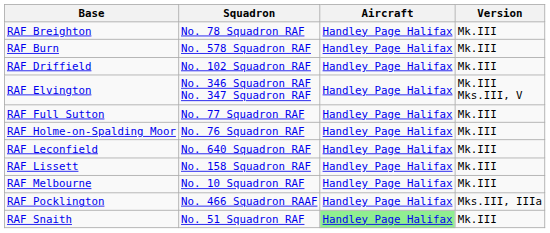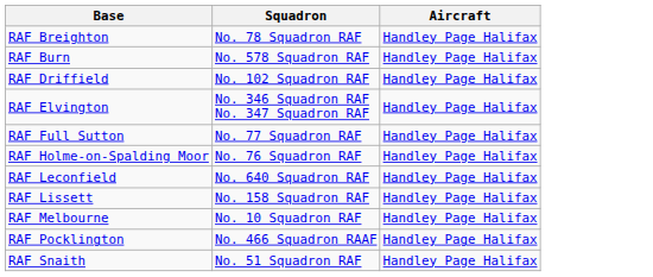- column: Version | Mk.III | Mk.III | Mk.III | Mk.III Mks.III, V | Mk.III | Mk.III | Mk.III | Mk.III | Mk.III | Mks.III, IIIa | Mk.III
RAF Snaith | Aircraft: lightgreen background -> no background
